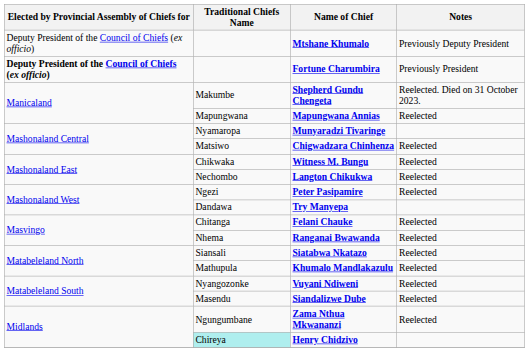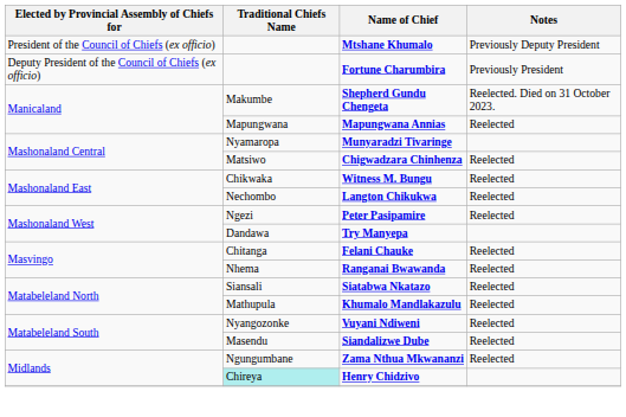Mtshane Khumalo | Elected by Provincial Assembly of Chiefs for: Deputy President of the Council of Chiefs (ex officio) -> President of the Council of Chiefs (ex officio)
Fortune Charumbira | Elected by Provincial Assembly of Chiefs for: bold -> normal
